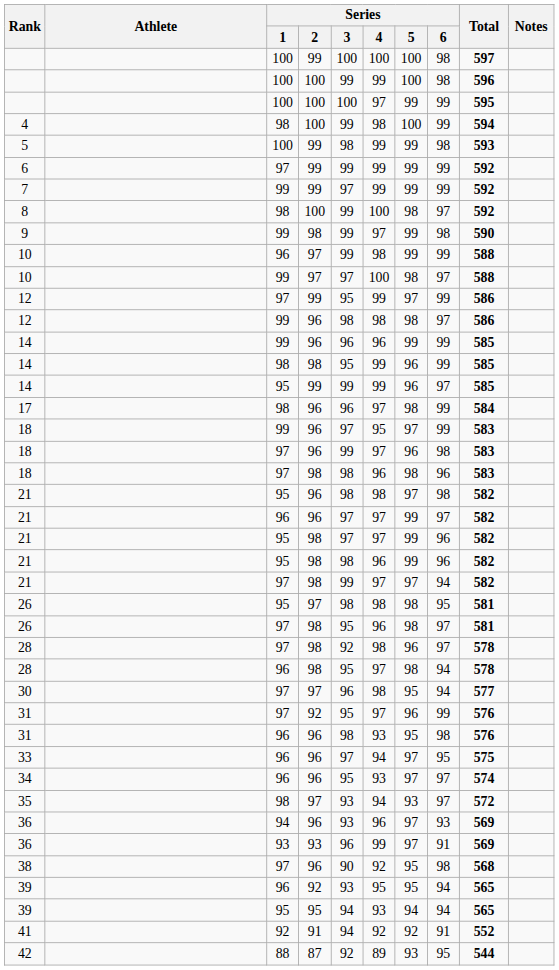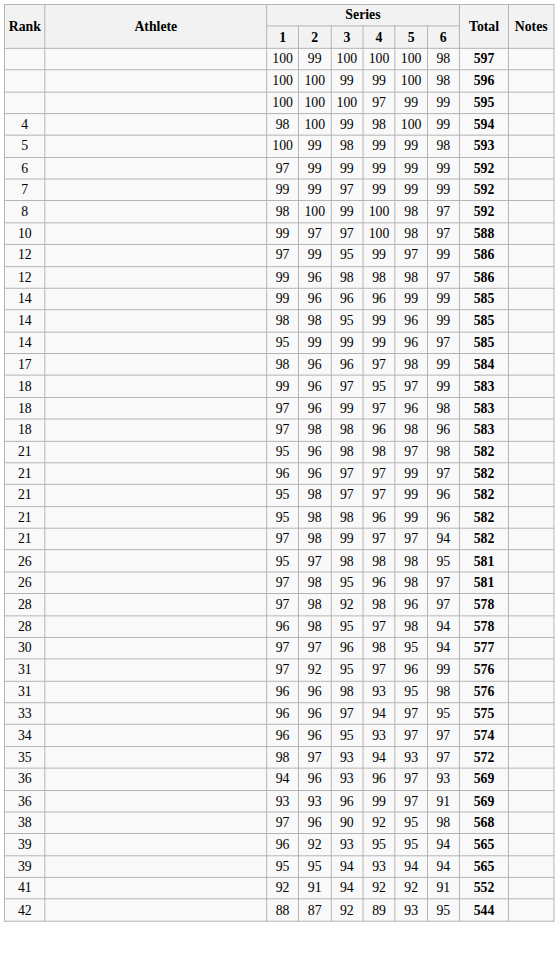- row: 9 | 99 | 98 | 99 | 97 | 99 | 98 | 590
- row: 10 | 96 | 97 | 99 | 98 | 99 | 99 | 588
